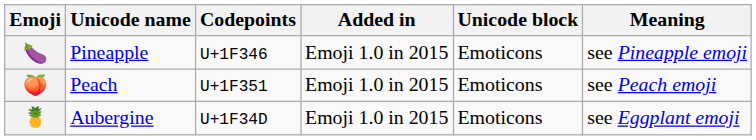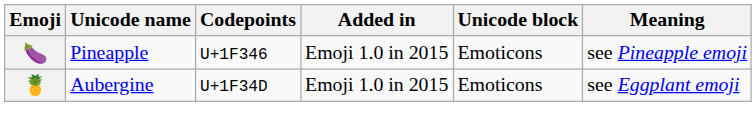- row: 🍑 | Peach | U+1F351 | Emoji 1.0 in 2015 | Emoticons | see Peach emoji
